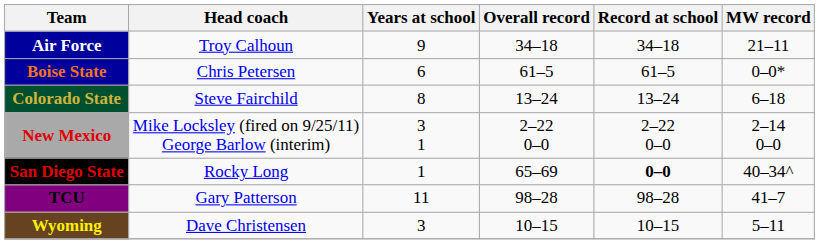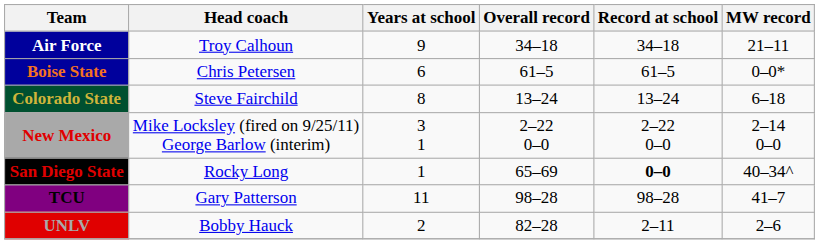+ row: UNLV | Bobby Hauck | 2 | 82–28 | 2–11 | 2–6
- row: Wyoming | Dave Christensen | 3 | 10–15 | 10–15 | 5–11
